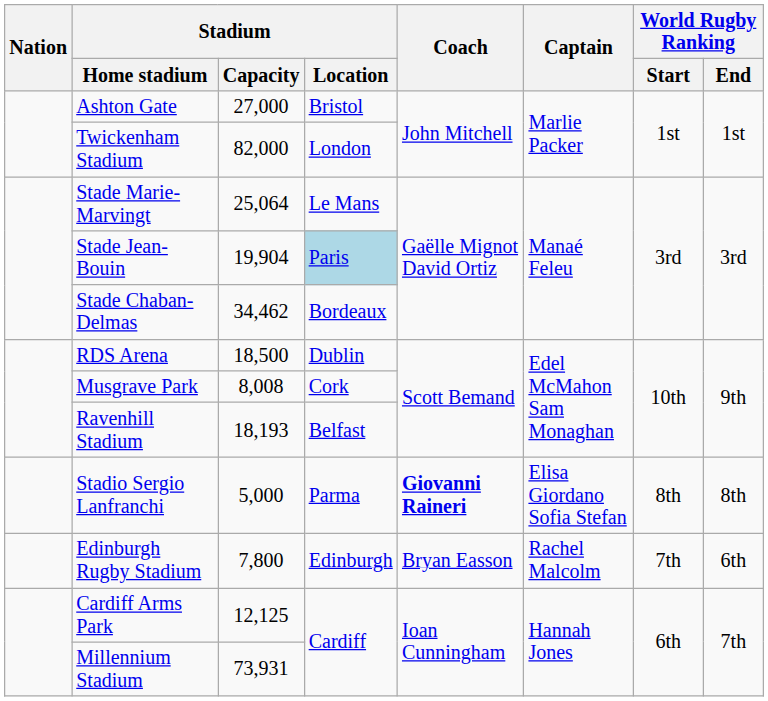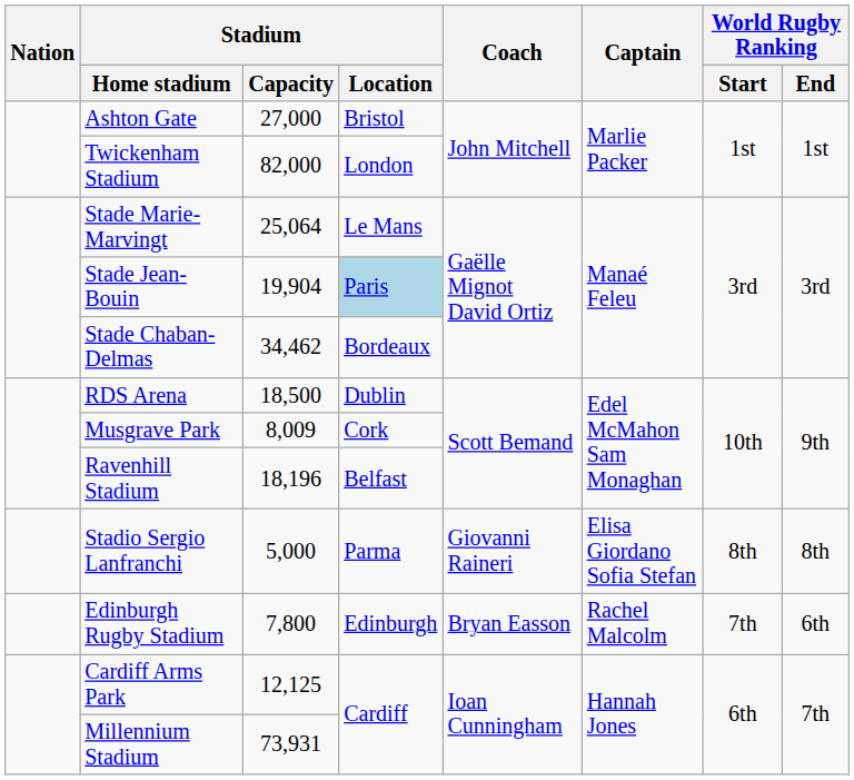Musgrave Park | Stadium / Capacity: 8,008 -> 8,009
Ravenhill Stadium | Stadium / Capacity: 18,193 -> 18,196
Stadio Sergio Lanfranchi | Coach: bold -> normal
